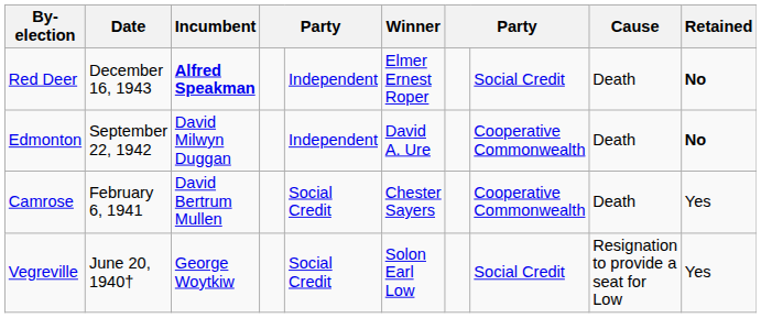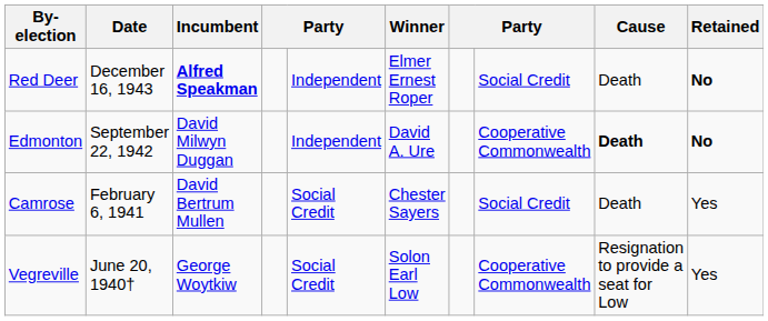Edmonton | Cause: normal -> bold
Camrose | column 8: Cooperative Commonwealth -> Social Credit
Vegreville | column 8: Social Credit -> Cooperative Commonwealth
